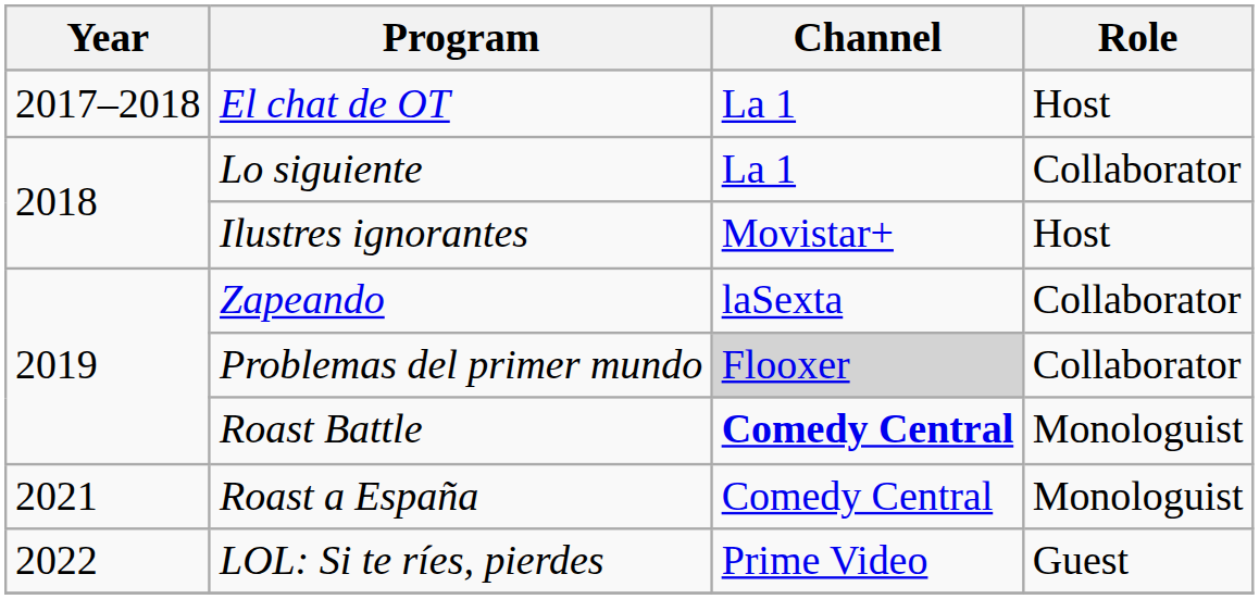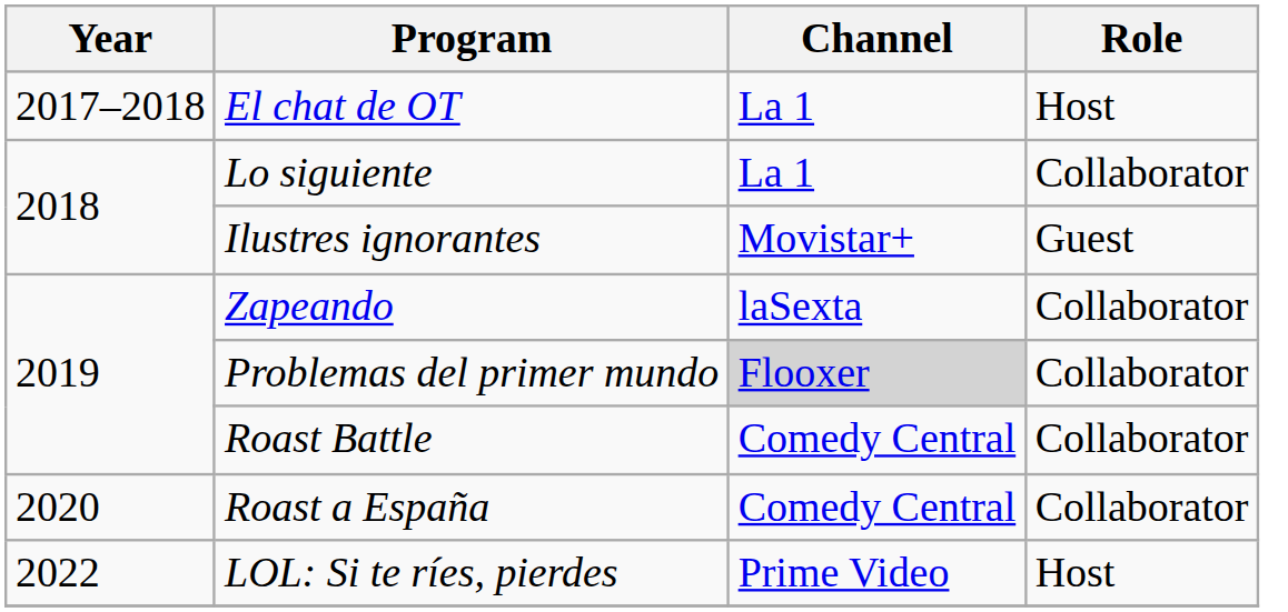Ilustres ignorantes | Role: Host -> Guest
Roast Battle | Channel: bold -> normal
Roast Battle | Role: Monologuist -> Collaborator
Roast a España | Year: 2021 -> 2020
Roast a España | Role: Monologuist -> Collaborator
LOL: Si te ríes, pierdes | Role: Guest -> Host
